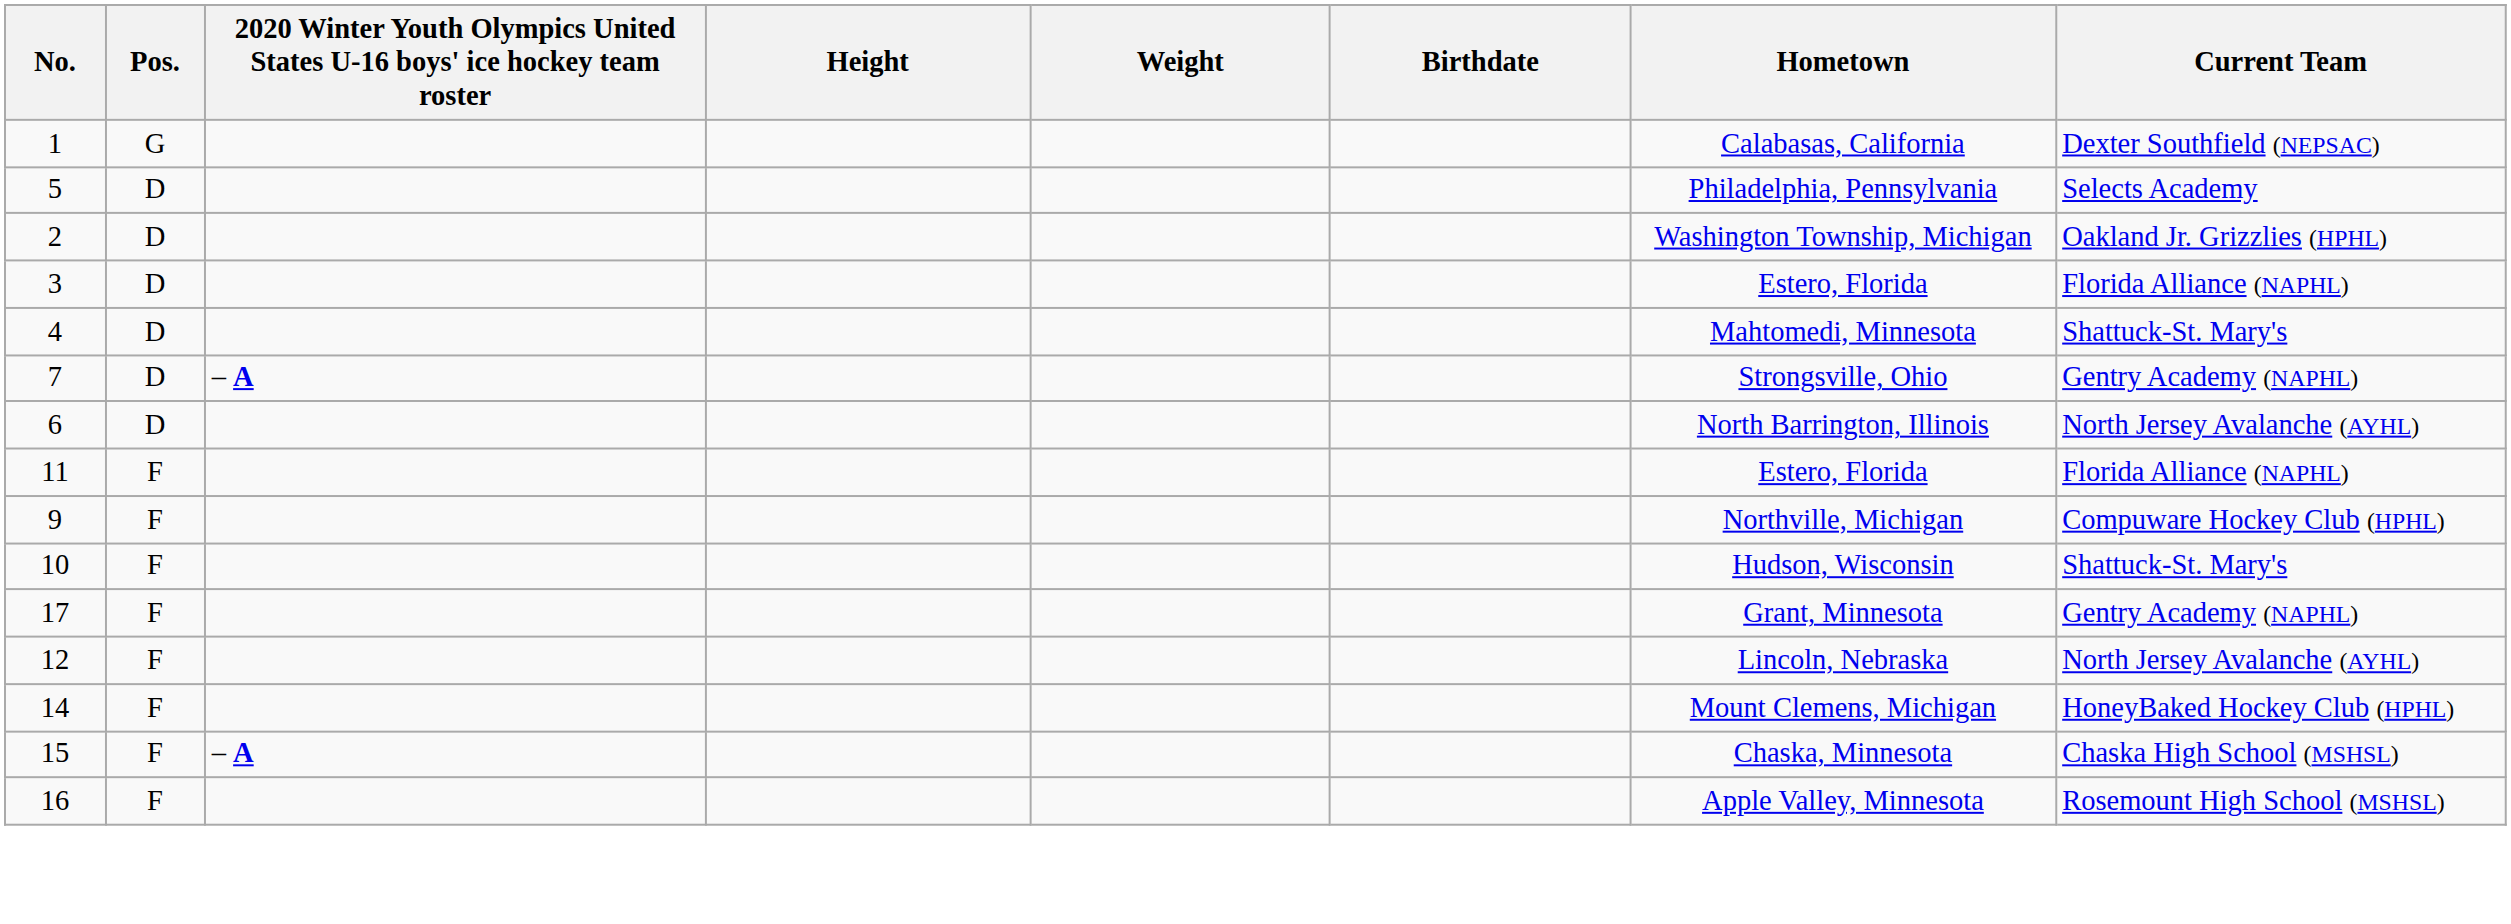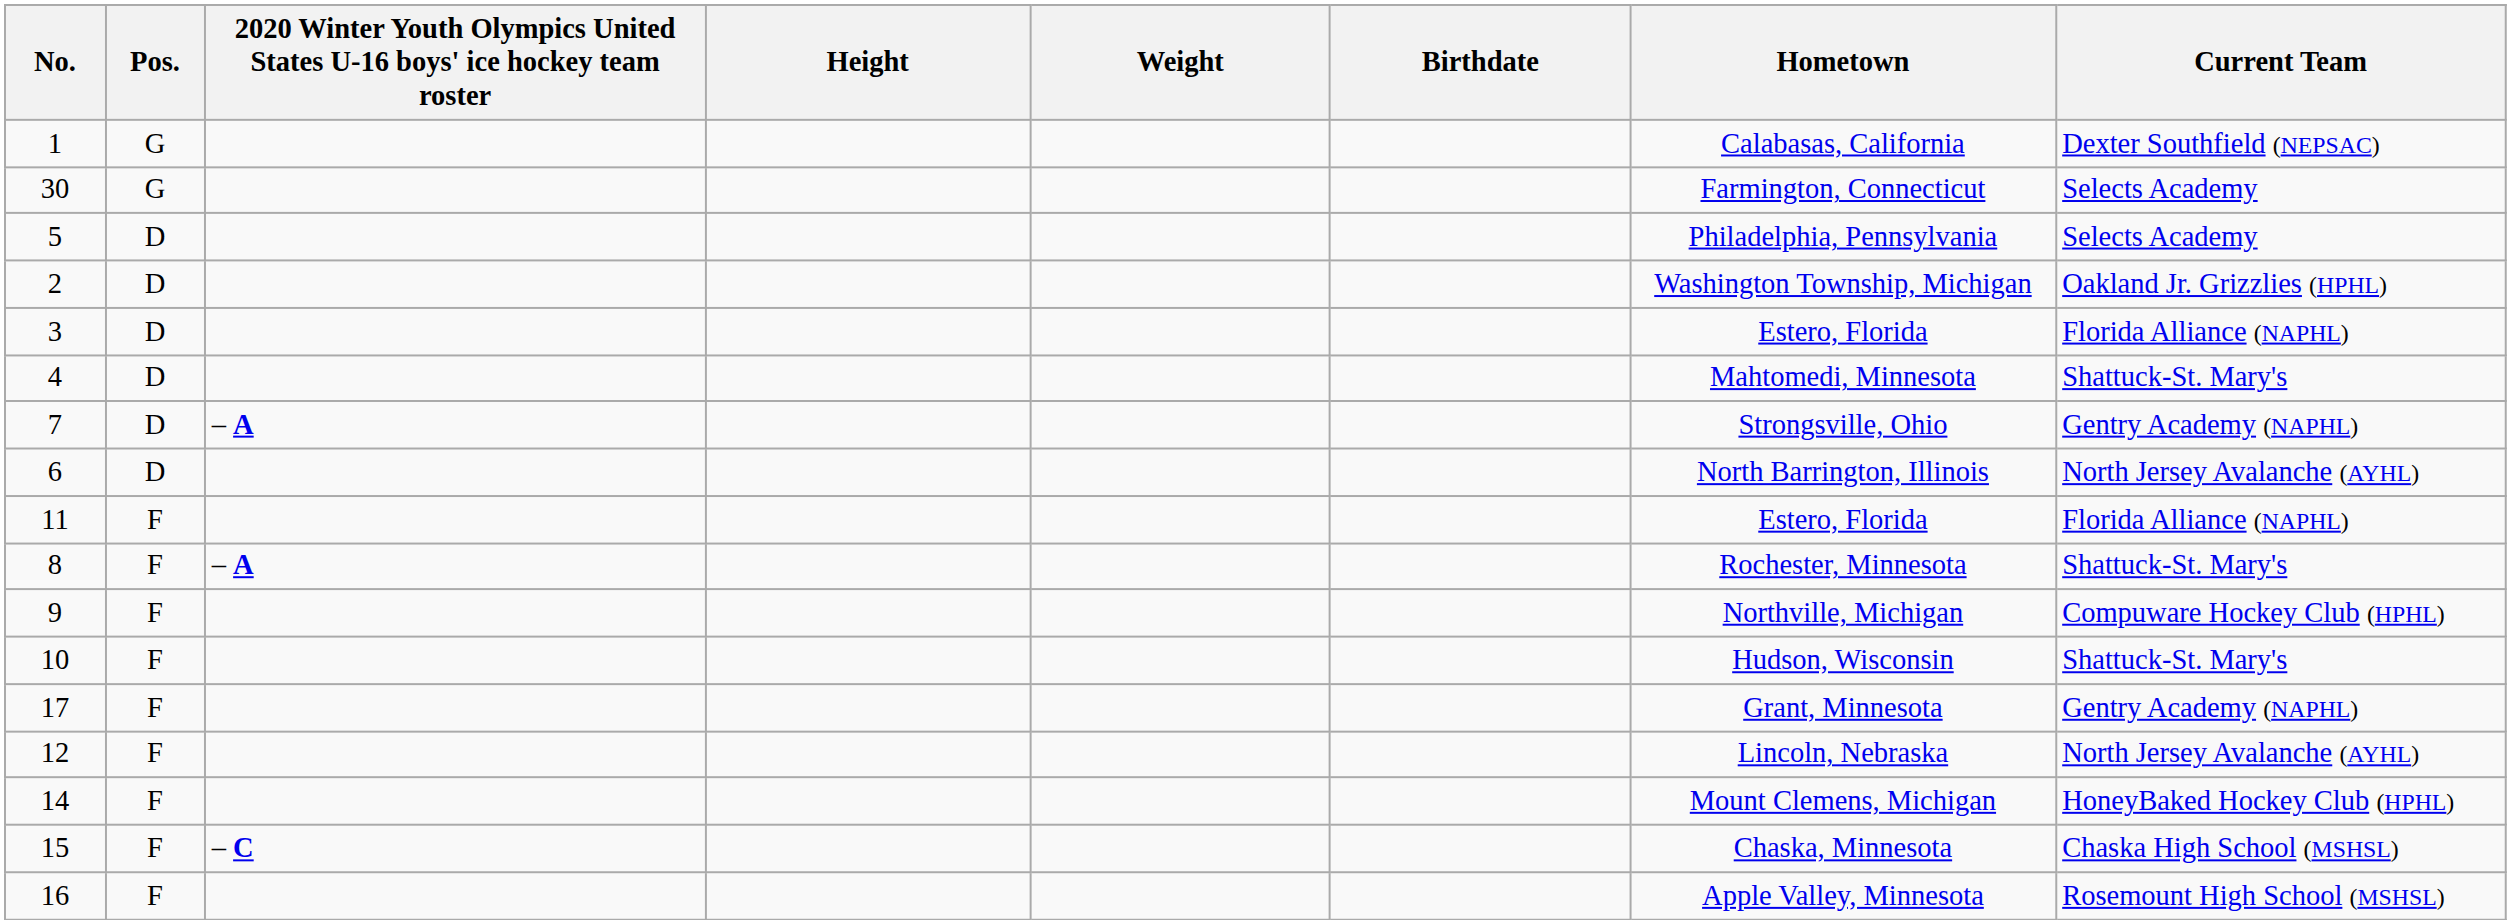+ row: 30 | G | Farmington, Connecticut | Selects Academy
+ row: 8 | F | – A | Rochester, Minnesota | Shattuck-St. Mary's
15 | column 3: – A -> – C
